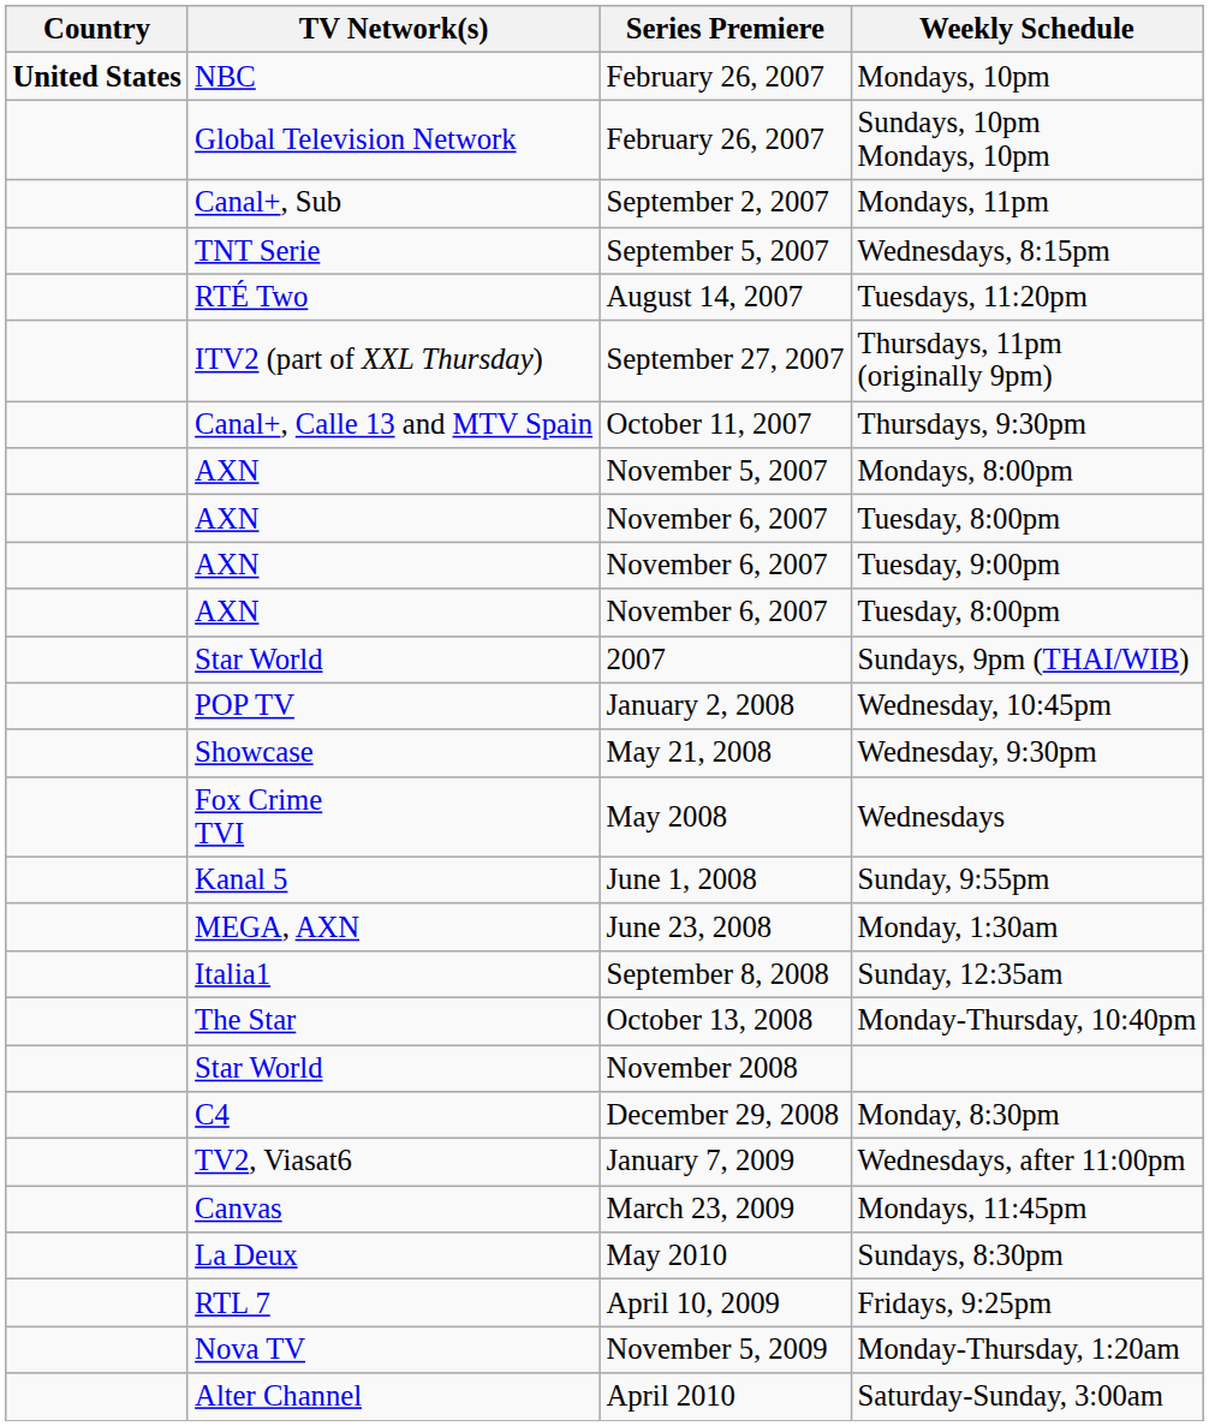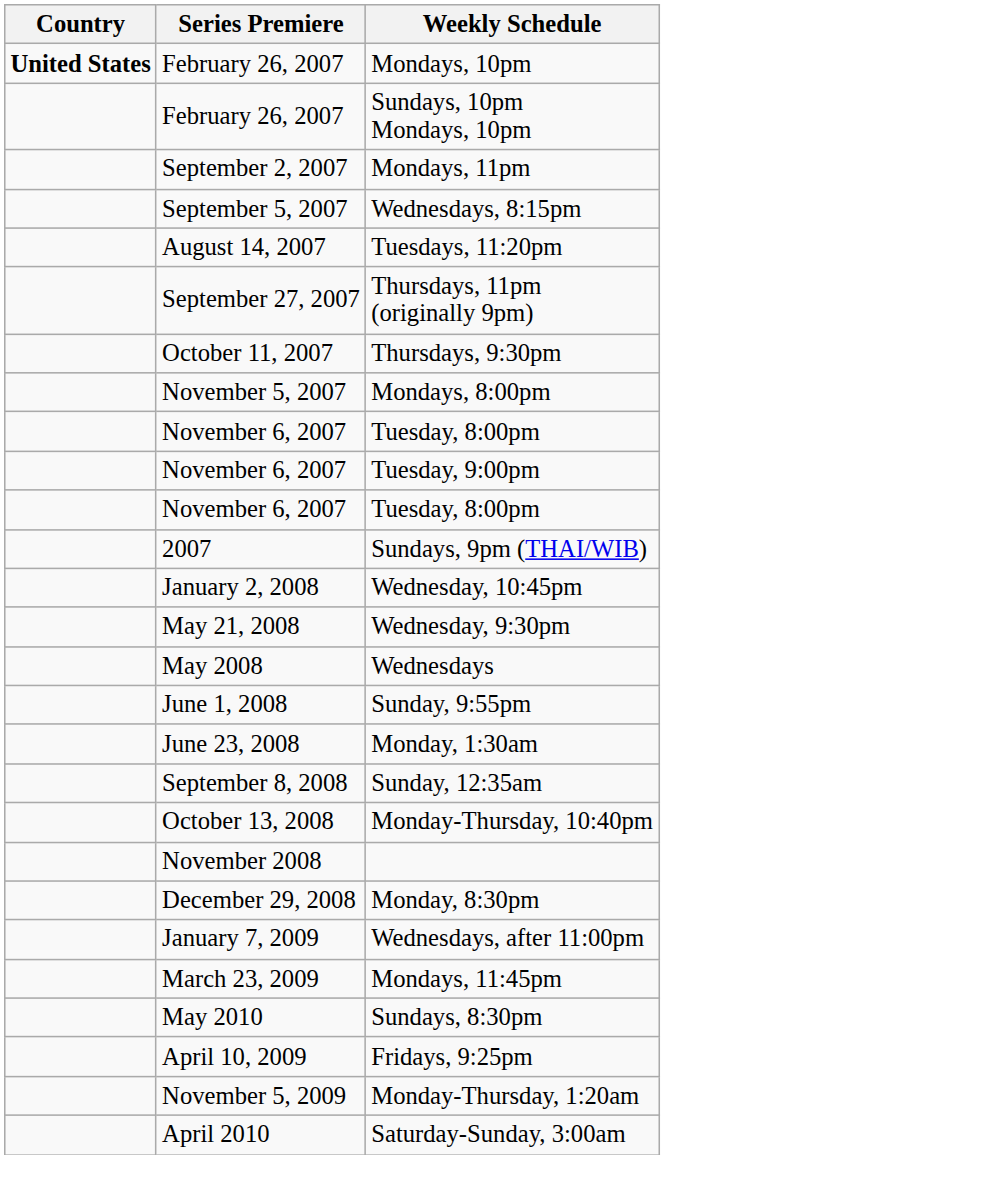- column: TV Network(s) | NBC | Global Television Network | Canal+, Sub | TNT Serie | RTÉ Two | ITV2 (part of XXL Thursday) | Canal+, Calle 13 and MTV Spain | AXN | AXN | AXN | AXN | Star World | POP TV | Showcase | Fox Crime TVI | Kanal 5 | MEGA, AXN | Italia1 | The Star | Star World | C4 | TV2, Viasat6 | Canvas | La Deux | RTL 7 | Nova TV | Alter Channel
